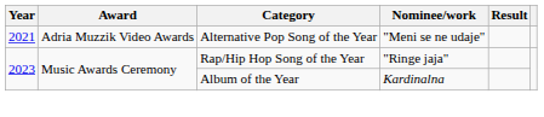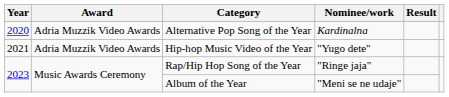Alternative Pop Song of the Year | Year: 2021 -> 2020
Alternative Pop Song of the Year | Nominee/work: "Meni se ne udaje" -> Kardinalna
+ row: 2021 | Adria Muzzik Video Awards | Hip-hop Music Video of the Year | "Yugo dete"
Album of the Year | Nominee/work: Kardinalna -> "Meni se ne udaje"
